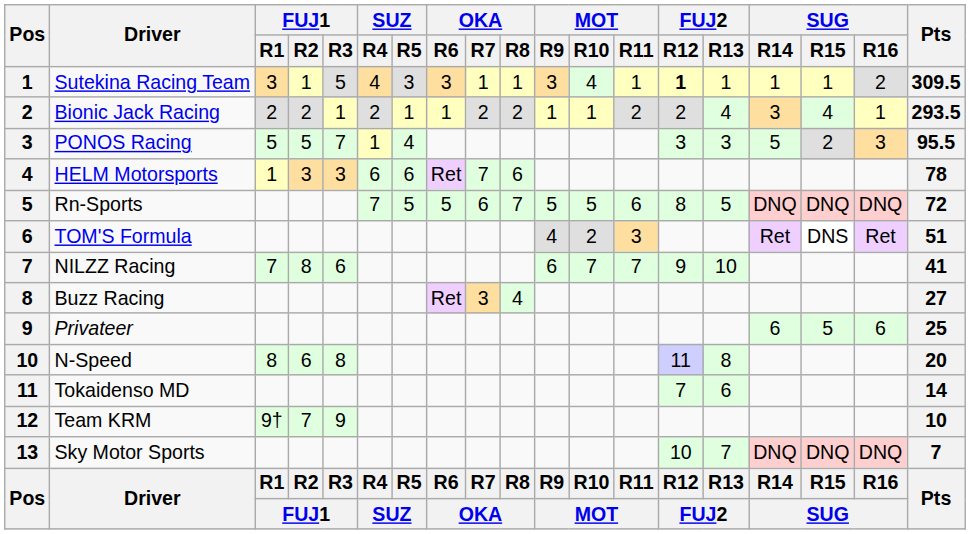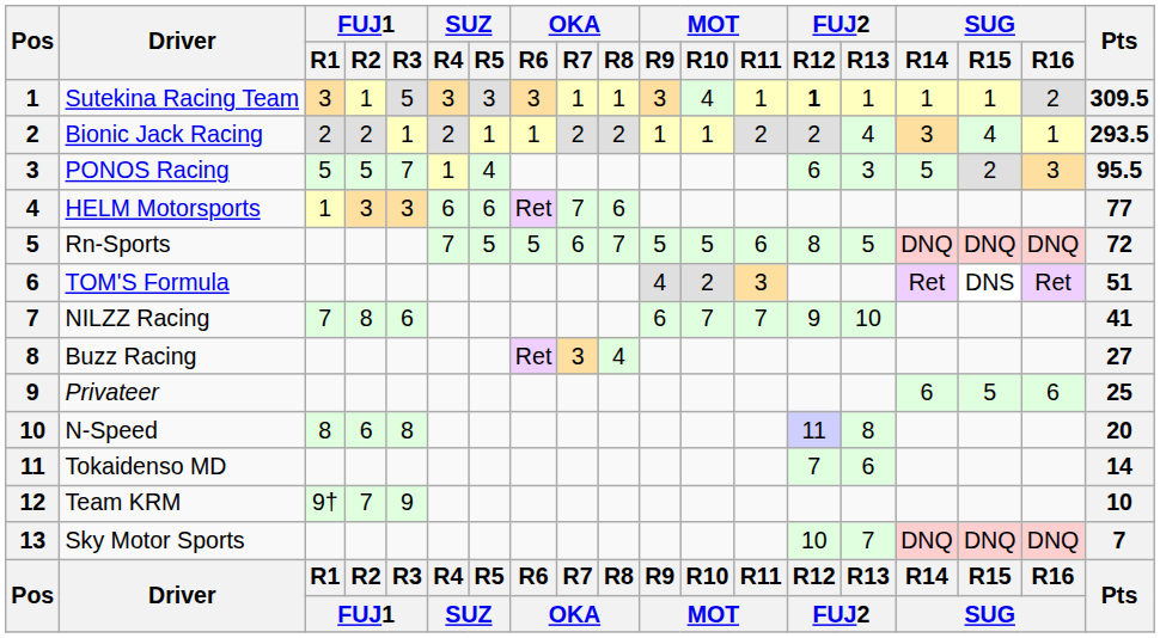Sutekina Racing Team | SUZ / R4: 4 -> 3
PONOS Racing | FUJ2 / R12: 3 -> 6
HELM Motorsports | Pts: 78 -> 77
